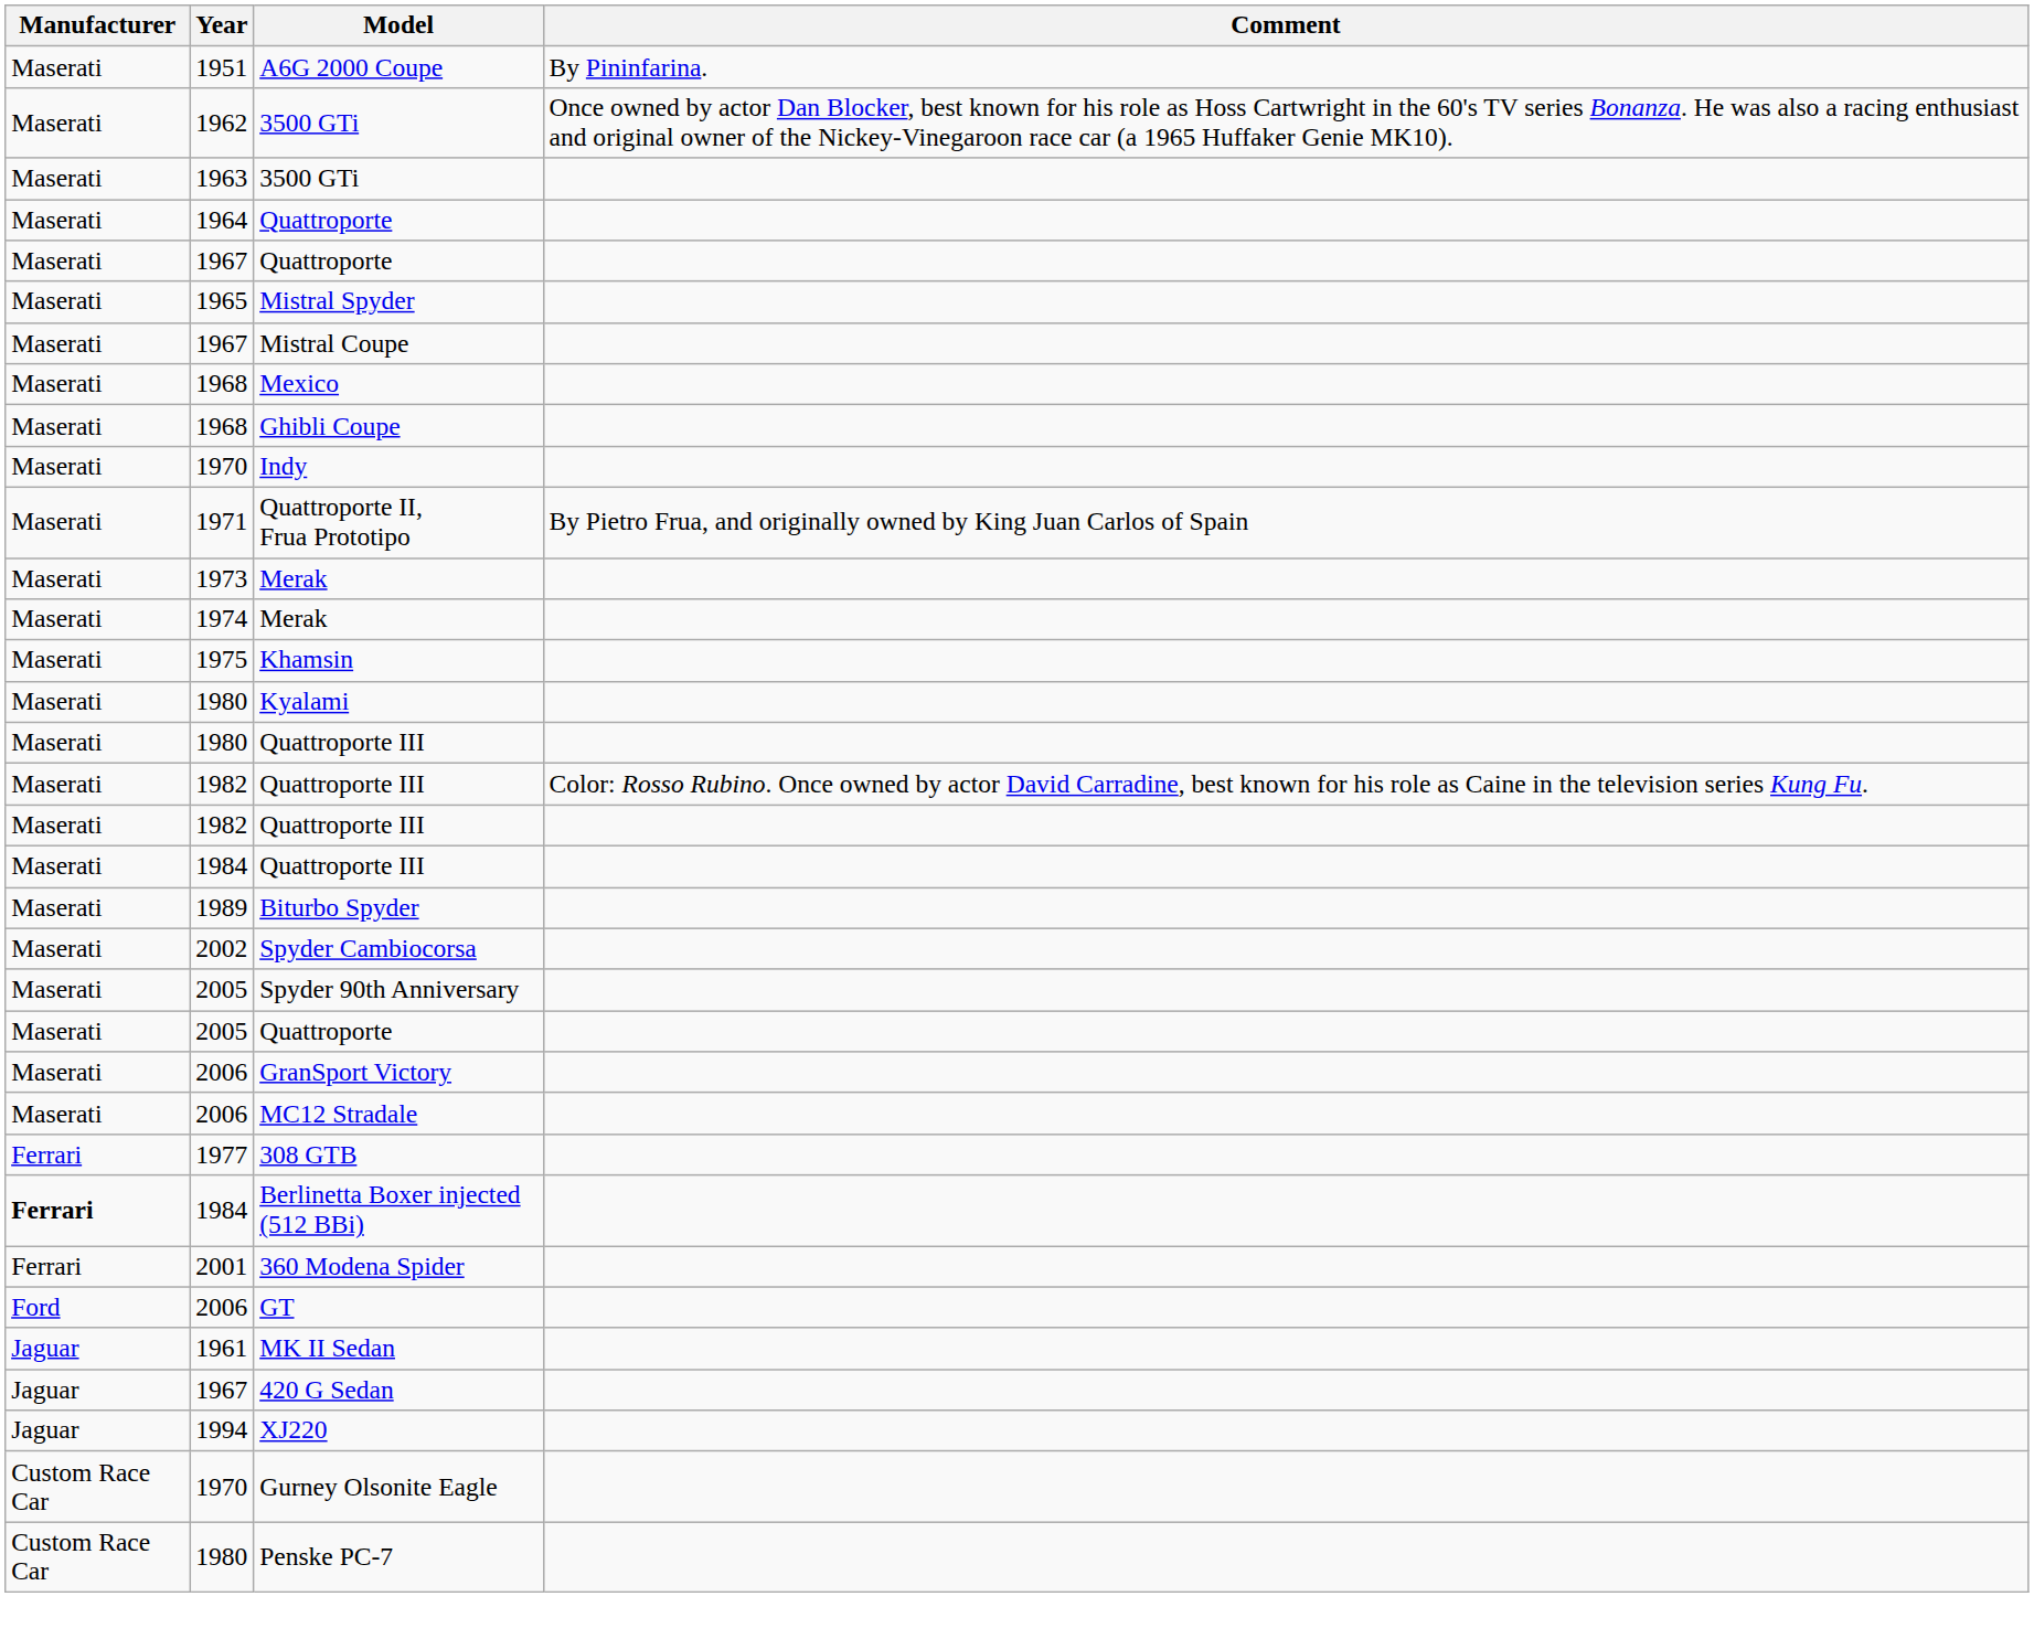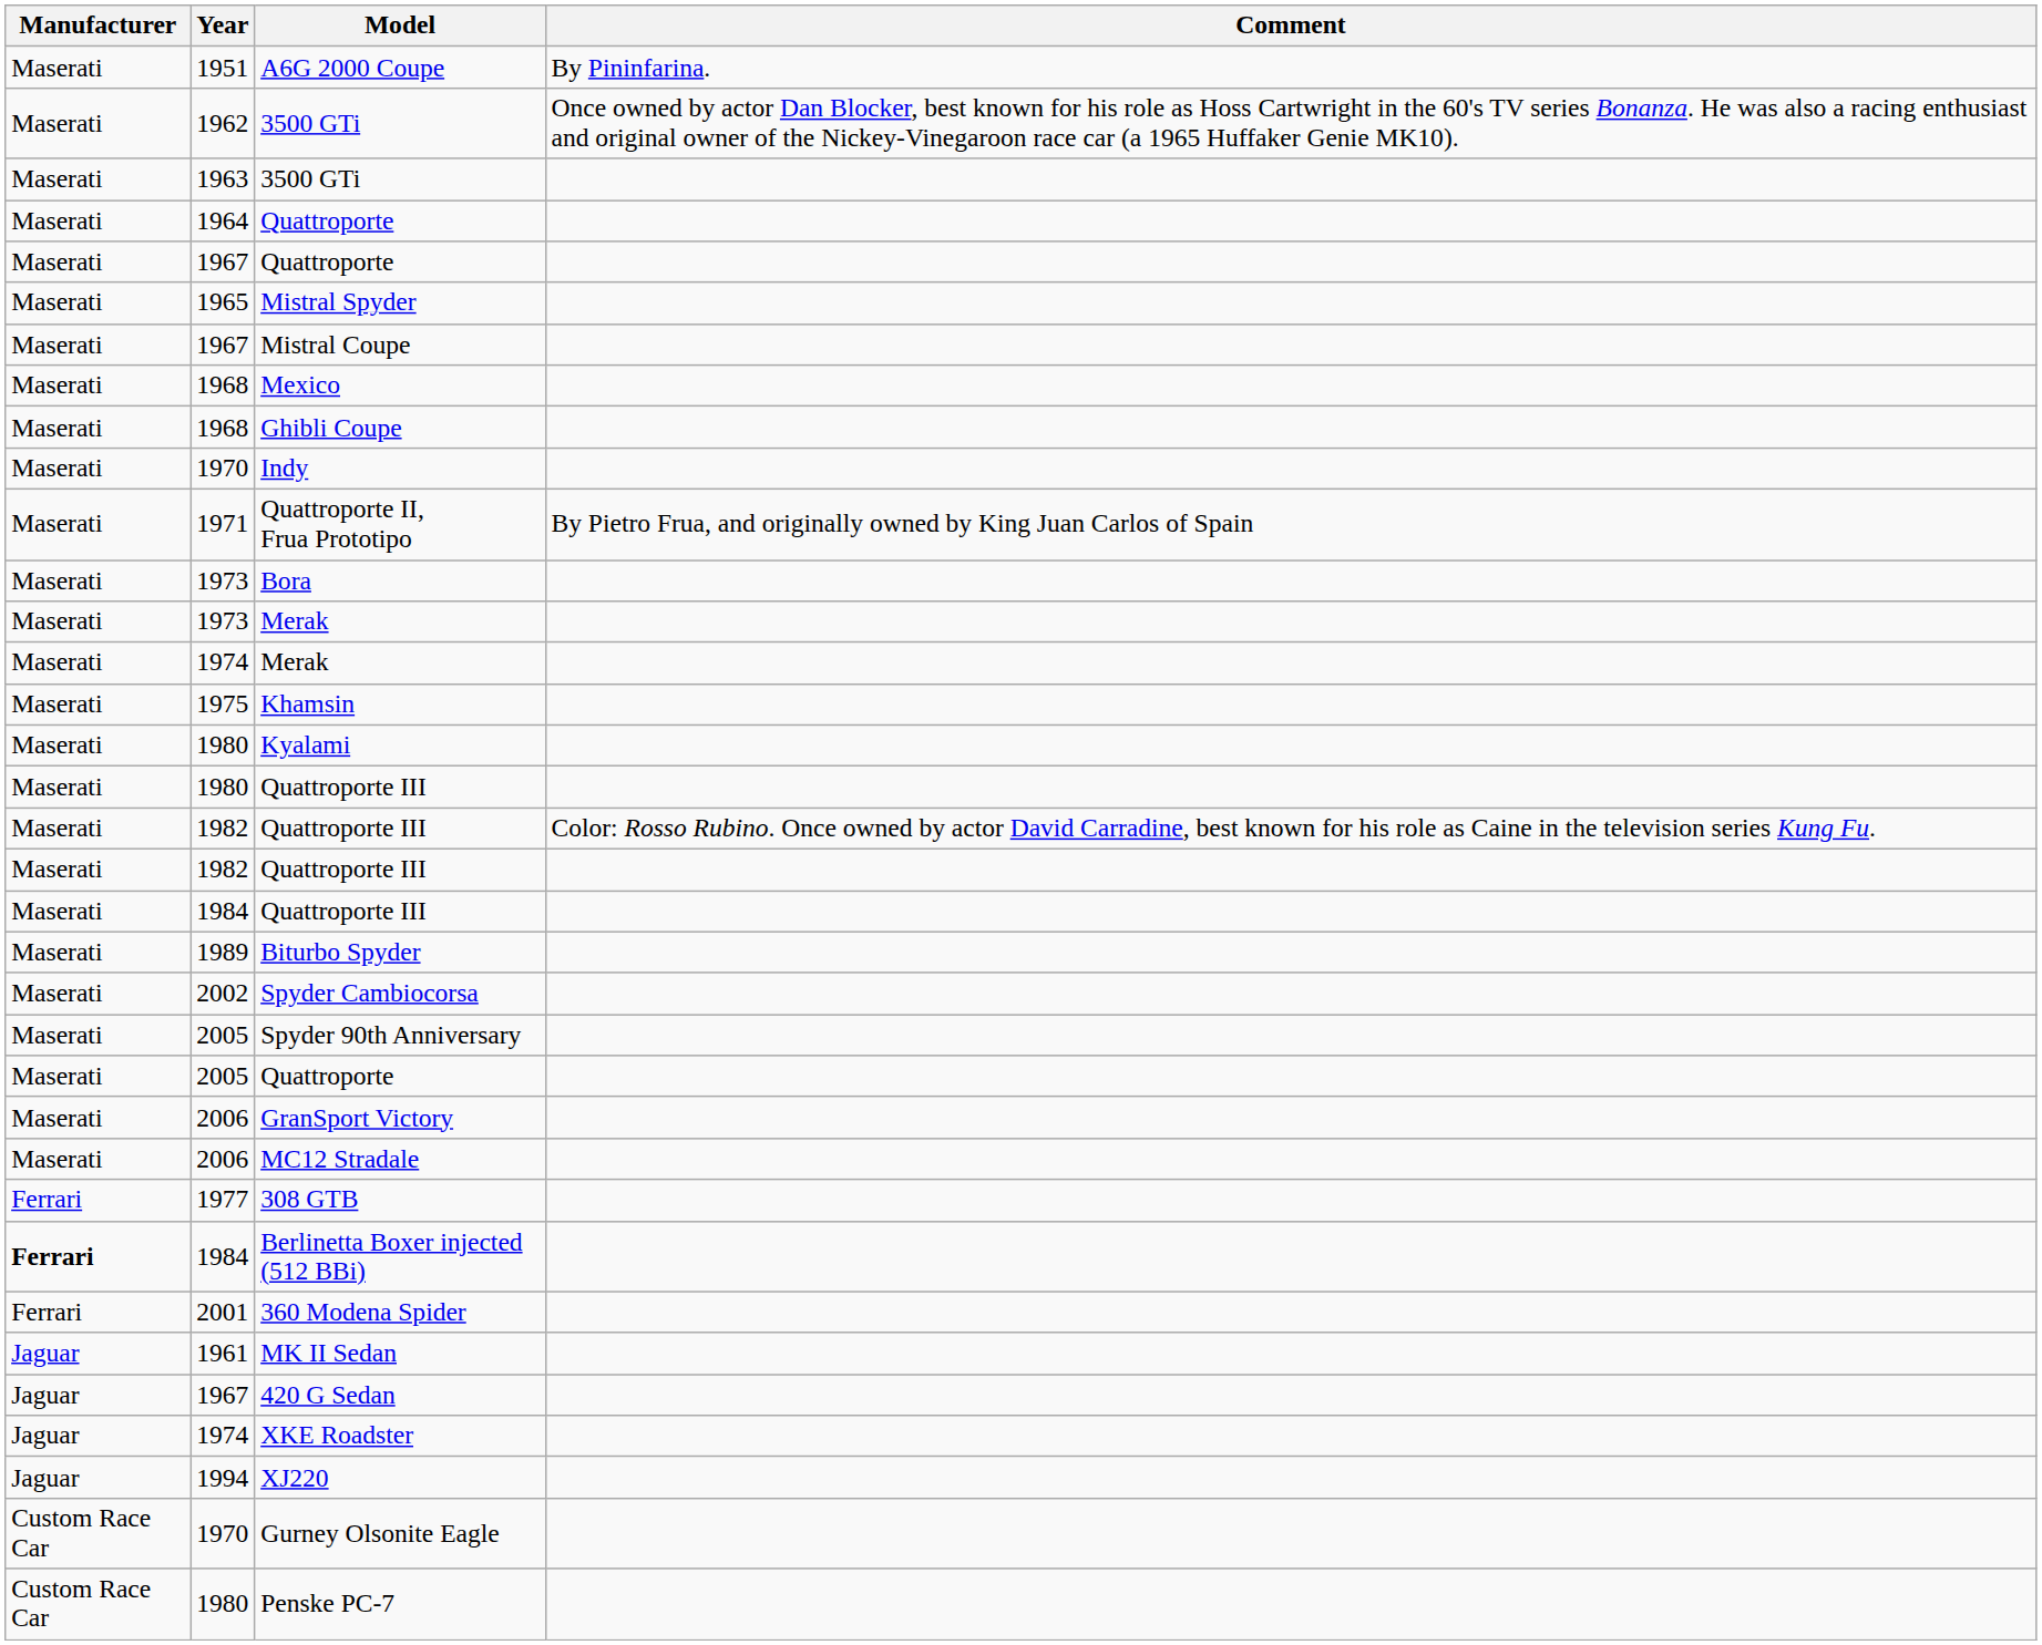+ row: Maserati | 1973 | Bora
- row: Ford | 2006 | GT
+ row: Jaguar | 1974 | XKE Roadster
